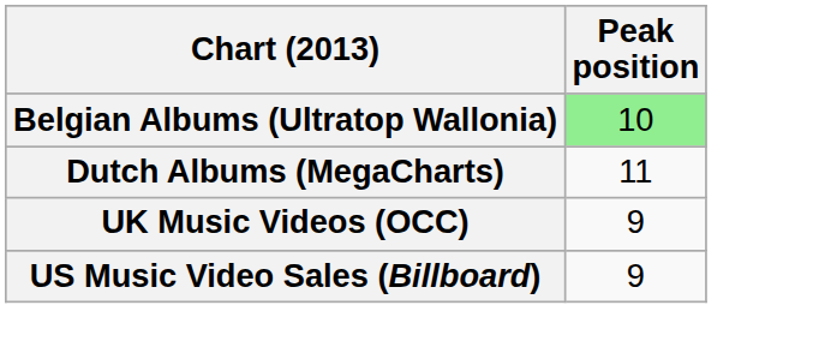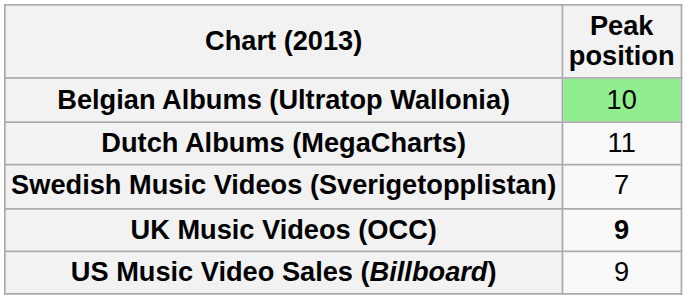+ row: Swedish Music Videos (Sverigetopplistan) | 7
UK Music Videos (OCC) | Peak position: normal -> bold
